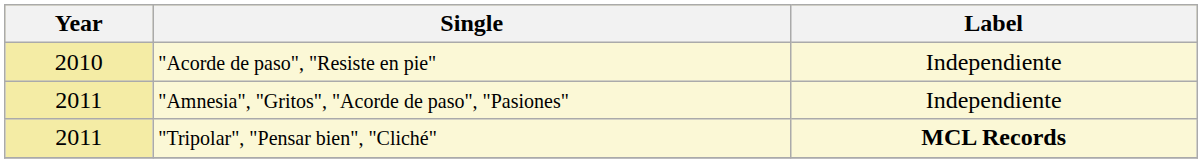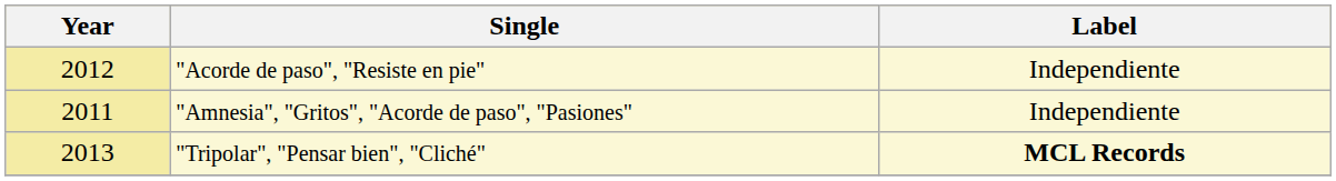"Acorde de paso", "Resiste en pie" | Year: 2010 -> 2012
"Tripolar", "Pensar bien", "Cliché" | Year: 2011 -> 2013
